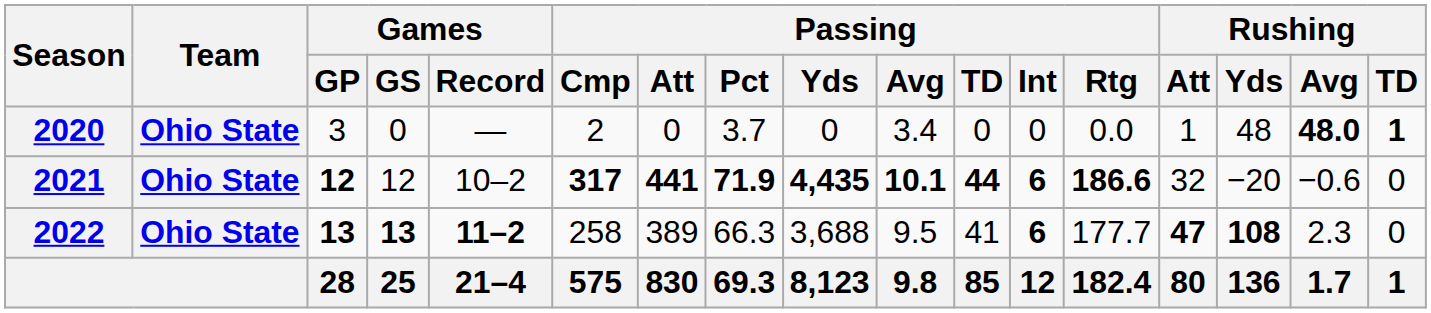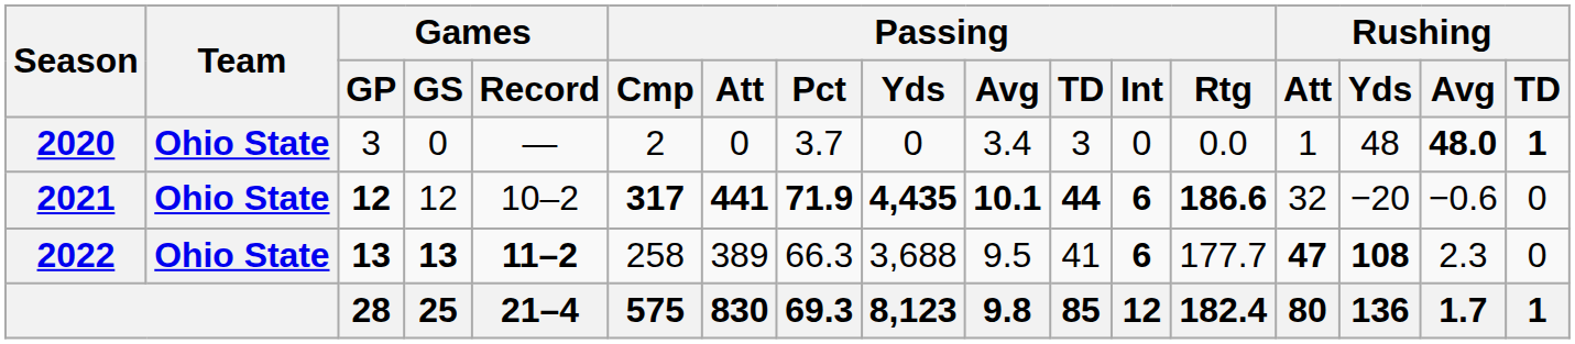2020 | Passing / TD: 0 -> 3
